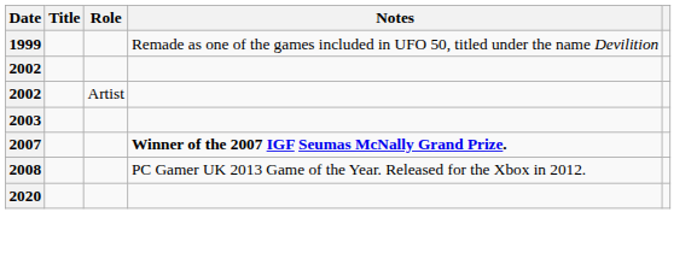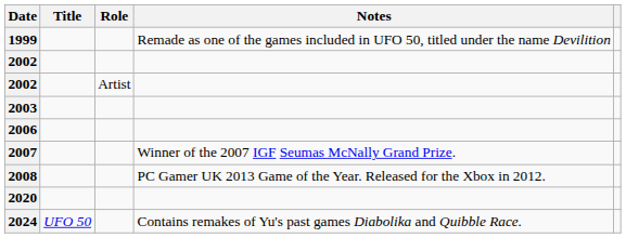+ row: 2006
2007 | Notes: bold -> normal
+ row: 2024 | UFO 50 | Contains remakes of Yu's past games Diabolika and Quibble Race.
